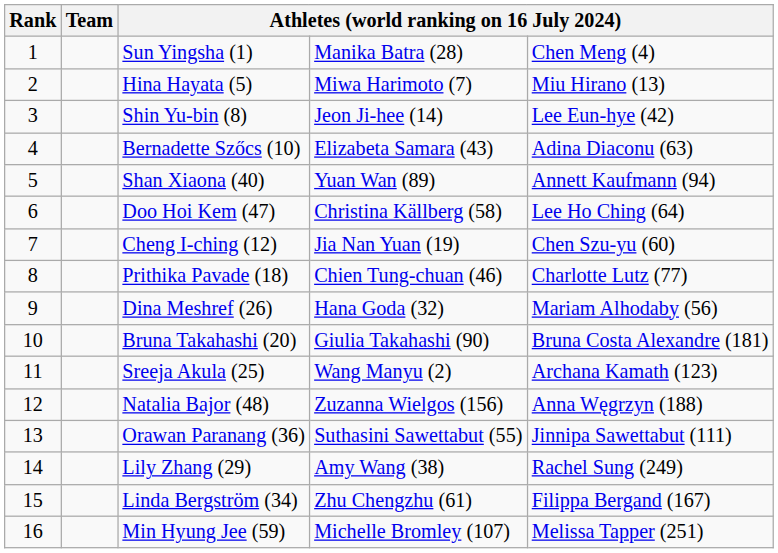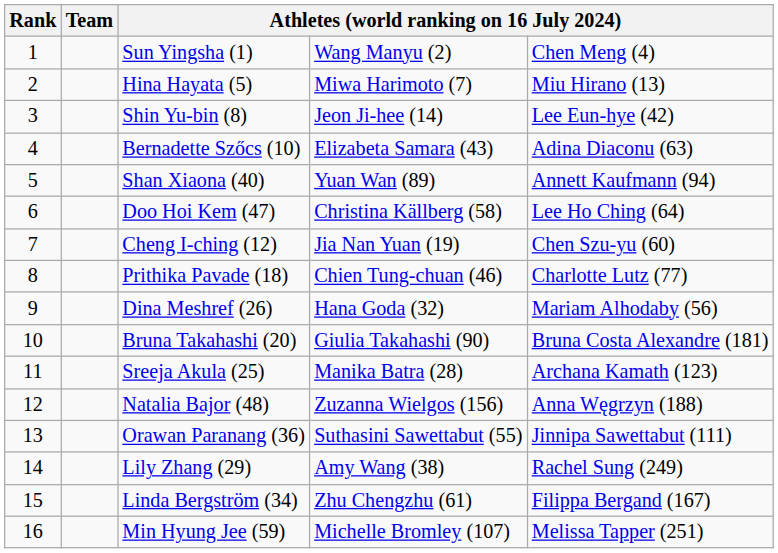Sun Yingsha (1) | column 4: Manika Batra (28) -> Wang Manyu (2)
Sreeja Akula (25) | column 4: Wang Manyu (2) -> Manika Batra (28)
